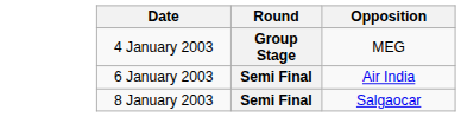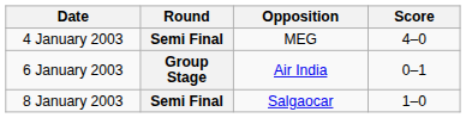+ column: Score | 4–0 | 0–1 | 1–0
4 January 2003 | Round: Group Stage -> Semi Final
6 January 2003 | Round: Semi Final -> Group Stage
